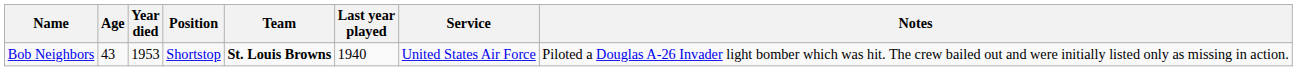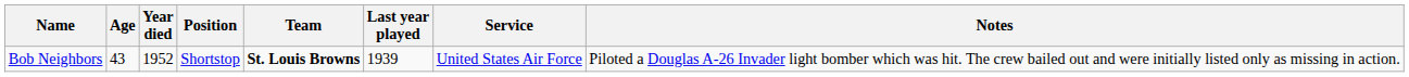Bob Neighbors | Year died: 1953 -> 1952
Bob Neighbors | Last year played: 1940 -> 1939
